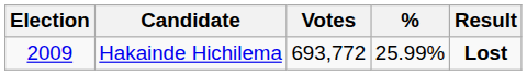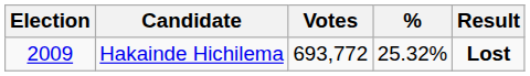Hakainde Hichilema | %: 25.99% -> 25.32%
